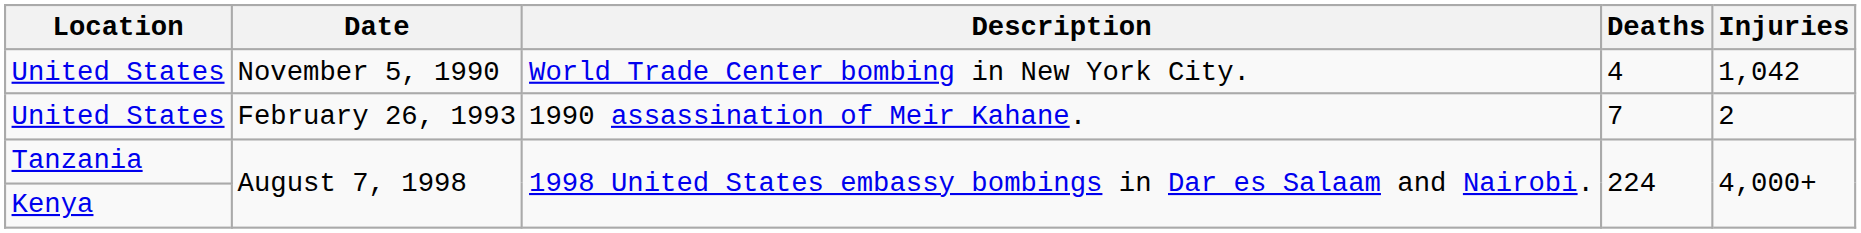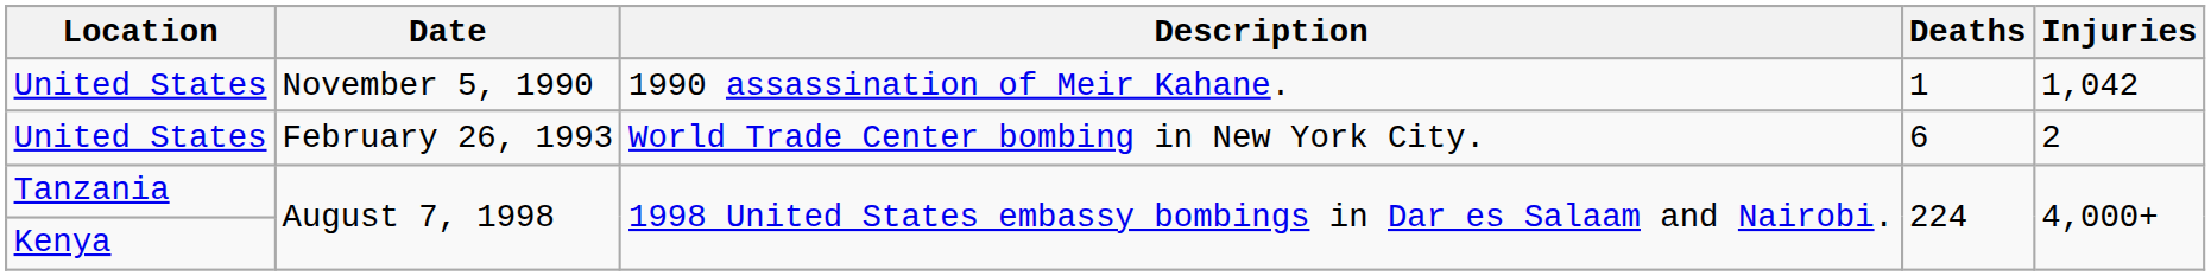United States / November 5, 1990 | Description: World Trade Center bombing in New York City. -> 1990 assassination of Meir Kahane.
United States / November 5, 1990 | Deaths: 4 -> 1
United States / February 26, 1993 | Description: 1990 assassination of Meir Kahane. -> World Trade Center bombing in New York City.
United States / February 26, 1993 | Deaths: 7 -> 6
